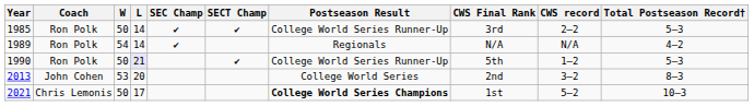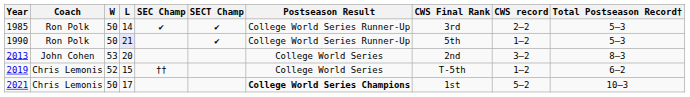- row: 1989 | Ron Polk | 54 | 14 | ✔ | Regionals | N/A | N/A | 4–2
+ row: 2019 | Chris Lemonis | 52 | 15 | †† | College World Series | T-5th | 1–2 | 6–2
